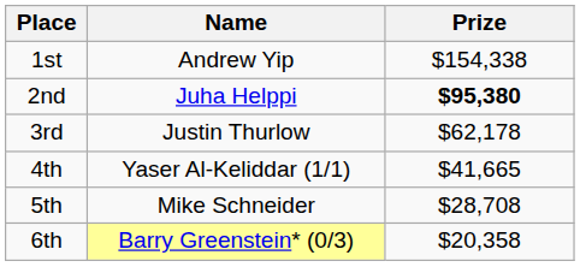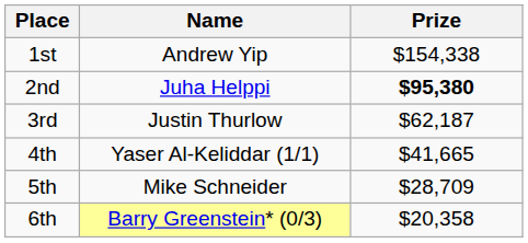3rd | Prize: $62,178 -> $62,187
5th | Prize: $28,708 -> $28,709
